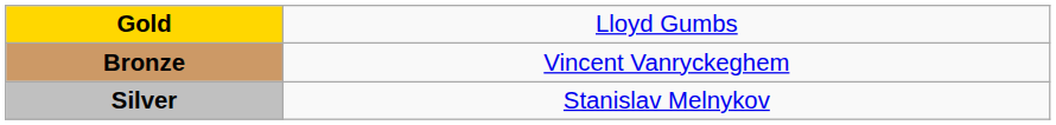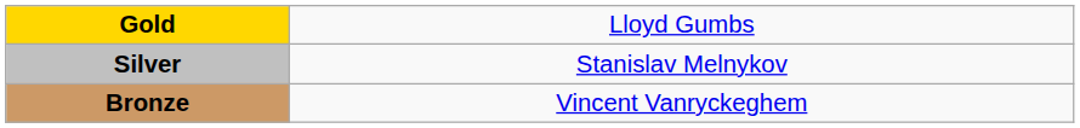rows swapped: Silver <-> Bronze
